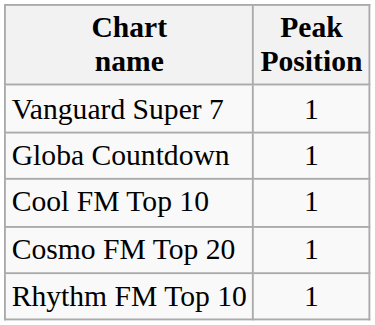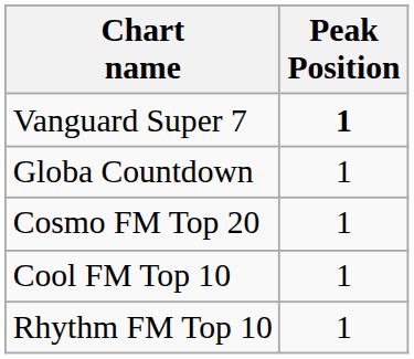Vanguard Super 7 | Peak Position: normal -> bold
rows swapped: Cosmo FM Top 20 <-> Cool FM Top 10
